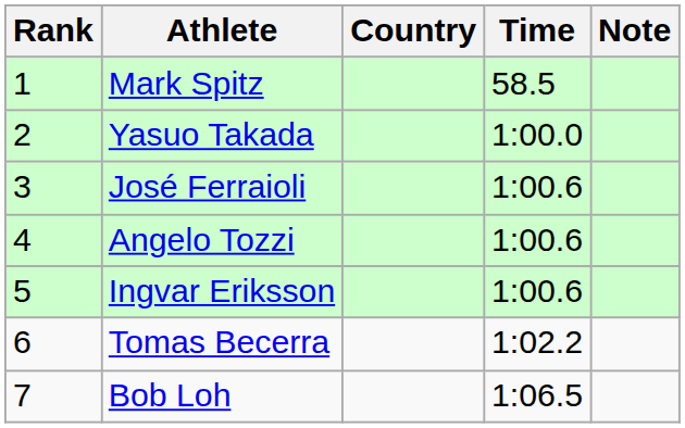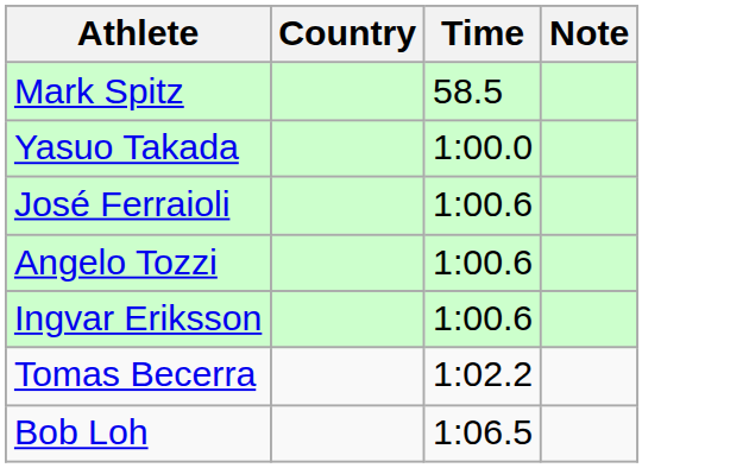- column: Rank | 1 | 2 | 3 | 4 | 5 | 6 | 7
